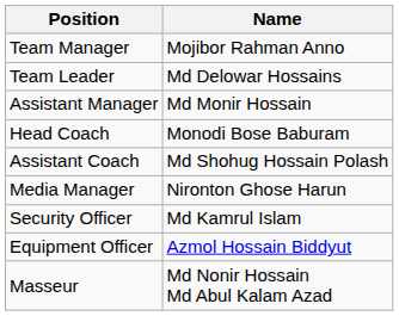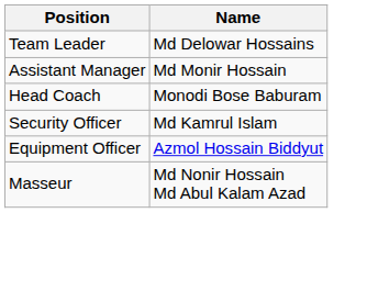- row: Team Manager | Mojibor Rahman Anno
- row: Assistant Coach | Md Shohug Hossain Polash
- row: Media Manager | Nironton Ghose Harun
